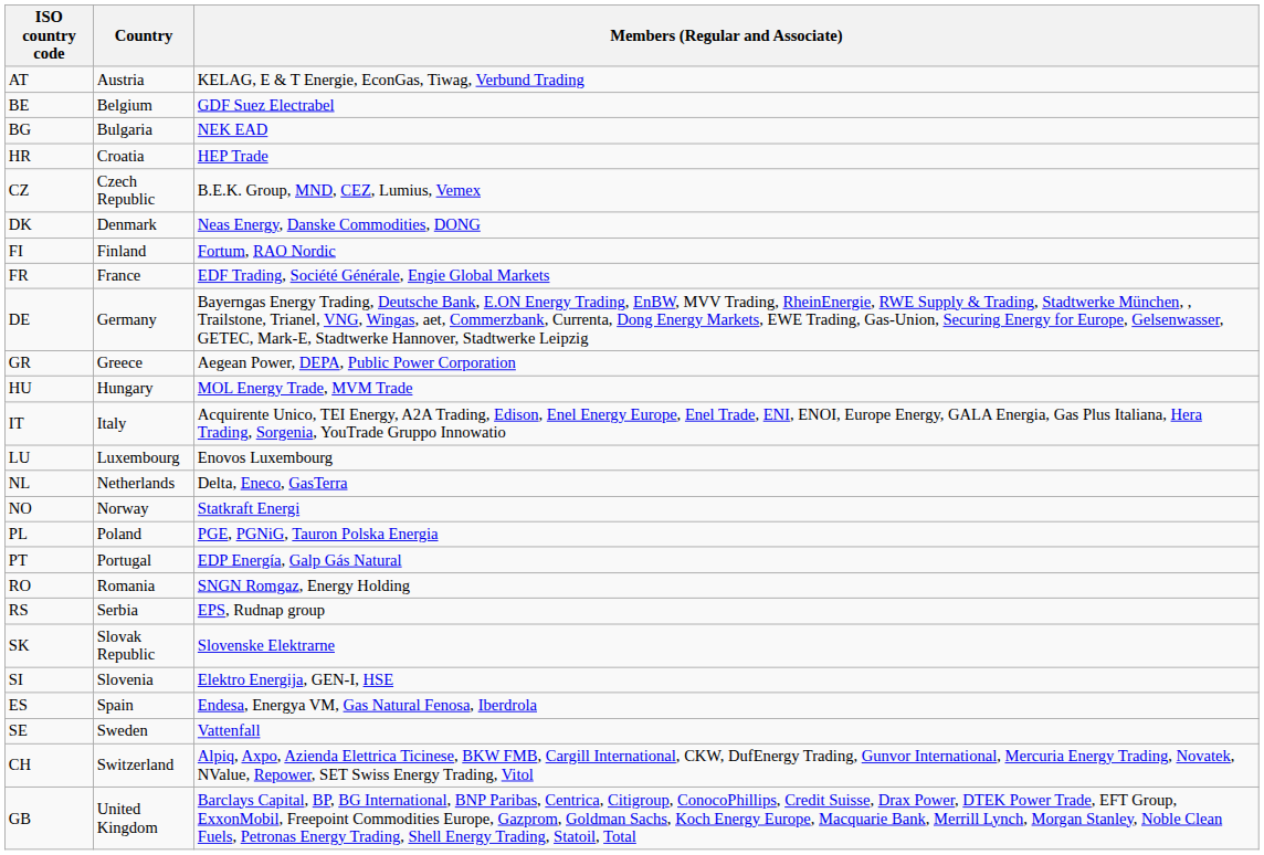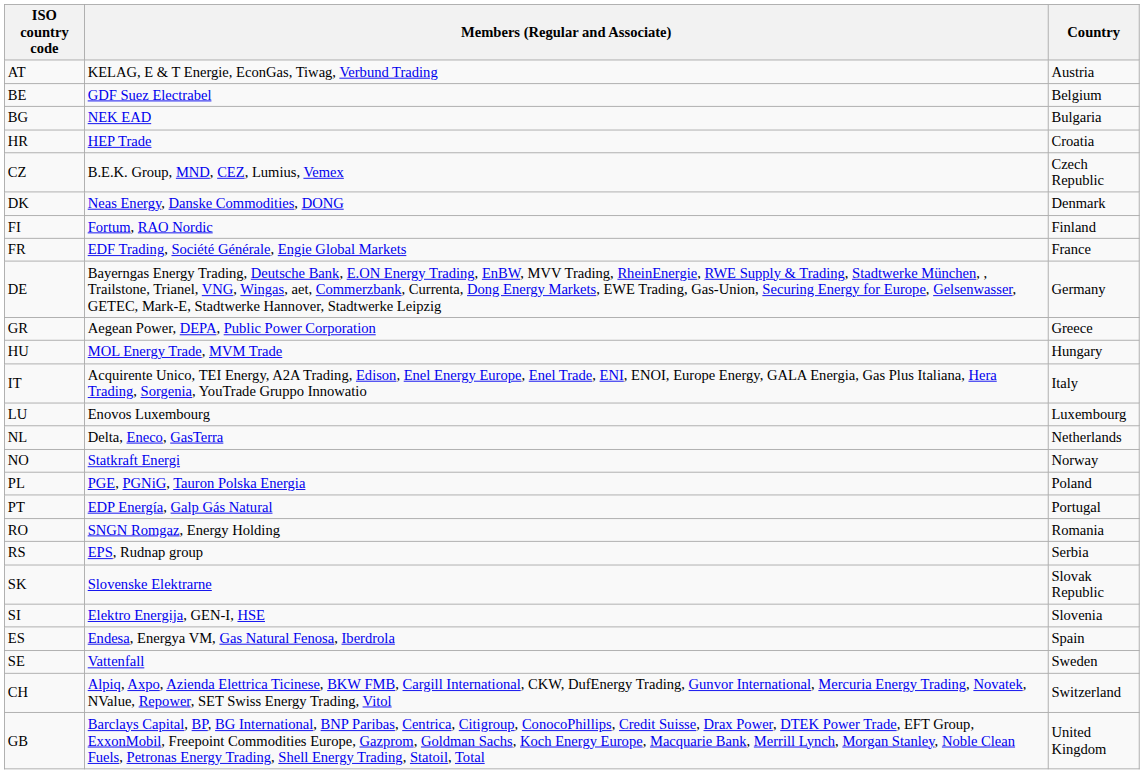columns swapped: Country <-> Members (Regular and Associate)
